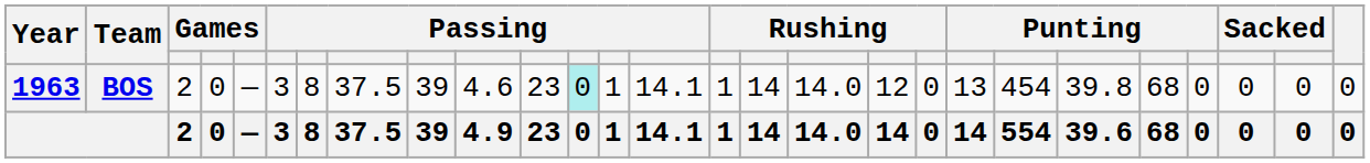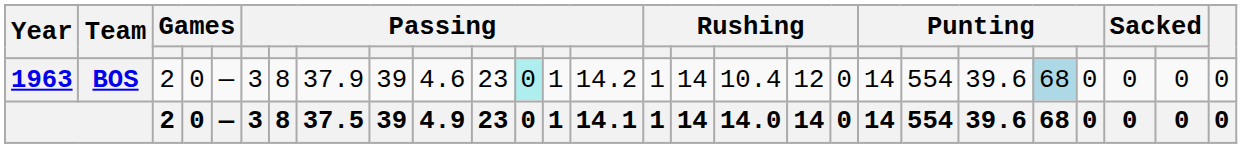BOS | column 8: 37.5 -> 37.9
BOS | column 14: 14.1 -> 14.2
BOS | column 17: 14.0 -> 10.4
BOS | column 20: 13 -> 14
BOS | column 21: 454 -> 554
BOS | column 22: 39.8 -> 39.6
BOS | column 23: no background -> lightblue background
